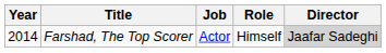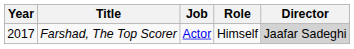Farshad, The Top Scorer | Year: 2014 -> 2017
